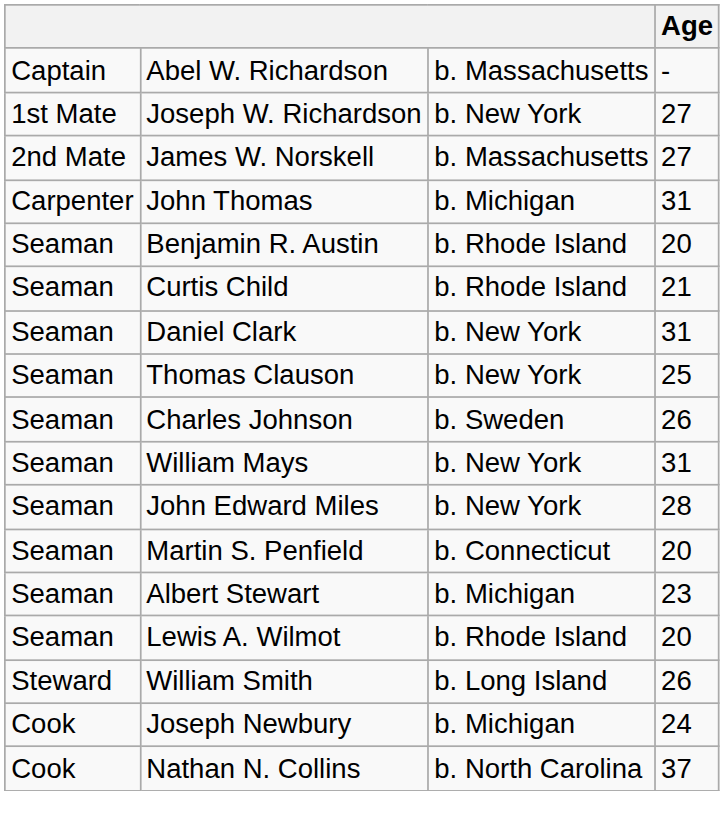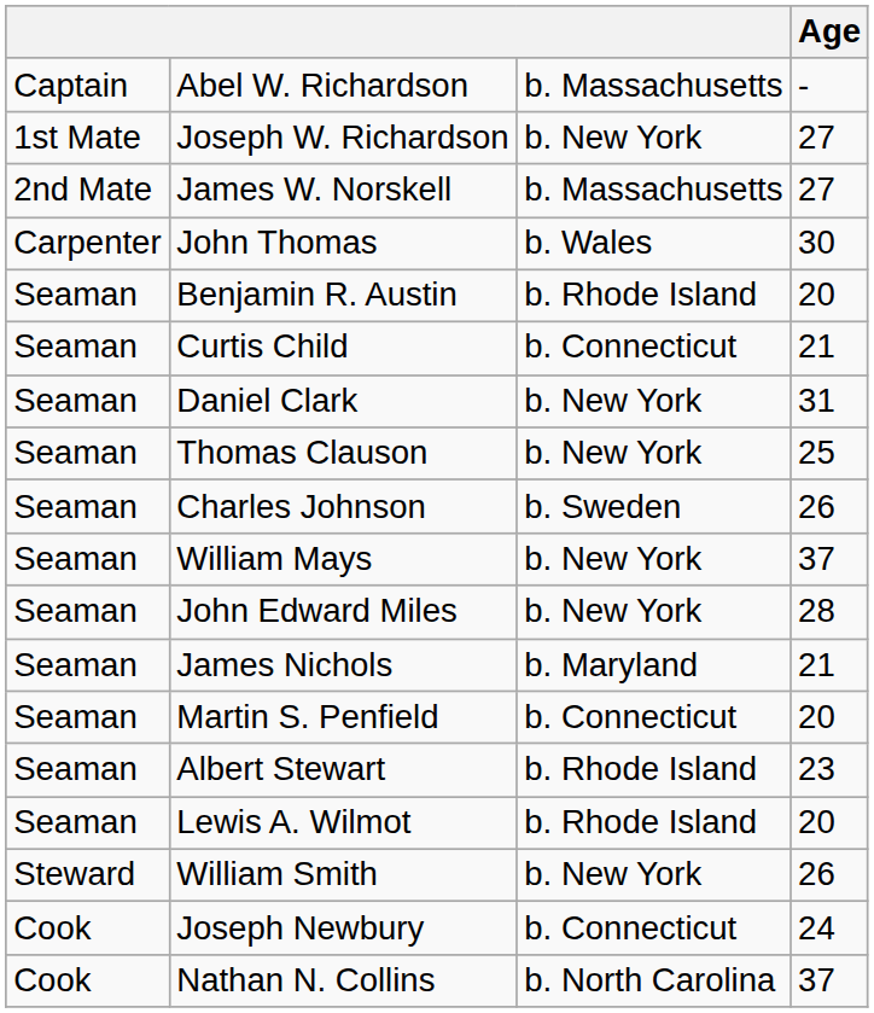John Thomas | column 3: b. Michigan -> b. Wales
John Thomas | Age: 31 -> 30
Curtis Child | column 3: b. Rhode Island -> b. Connecticut
William Mays | Age: 31 -> 37
+ row: Seaman | James Nichols | b. Maryland | 21
Albert Stewart | column 3: b. Michigan -> b. Rhode Island
William Smith | column 3: b. Long Island -> b. New York
Joseph Newbury | column 3: b. Michigan -> b. Connecticut
